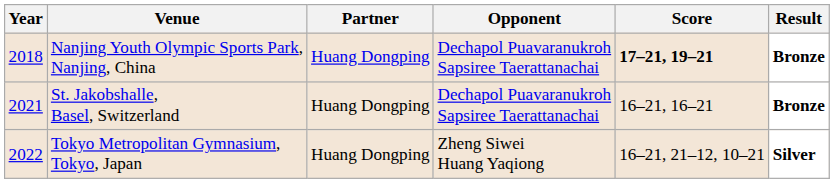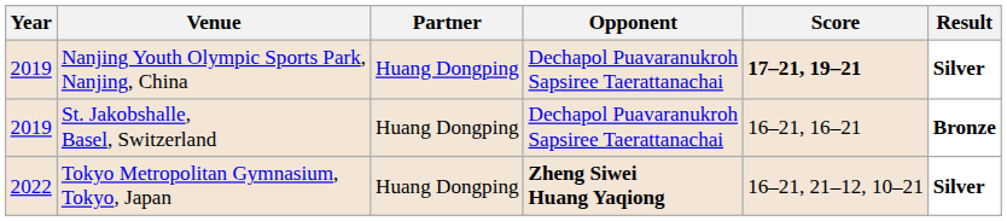Nanjing Youth Olympic Sports Park, Nanjing, China | Year: 2018 -> 2019
Nanjing Youth Olympic Sports Park, Nanjing, China | Result: Bronze -> Silver
St. Jakobshalle, Basel, Switzerland | Year: 2021 -> 2019
Tokyo Metropolitan Gymnasium, Tokyo, Japan | Opponent: normal -> bold
